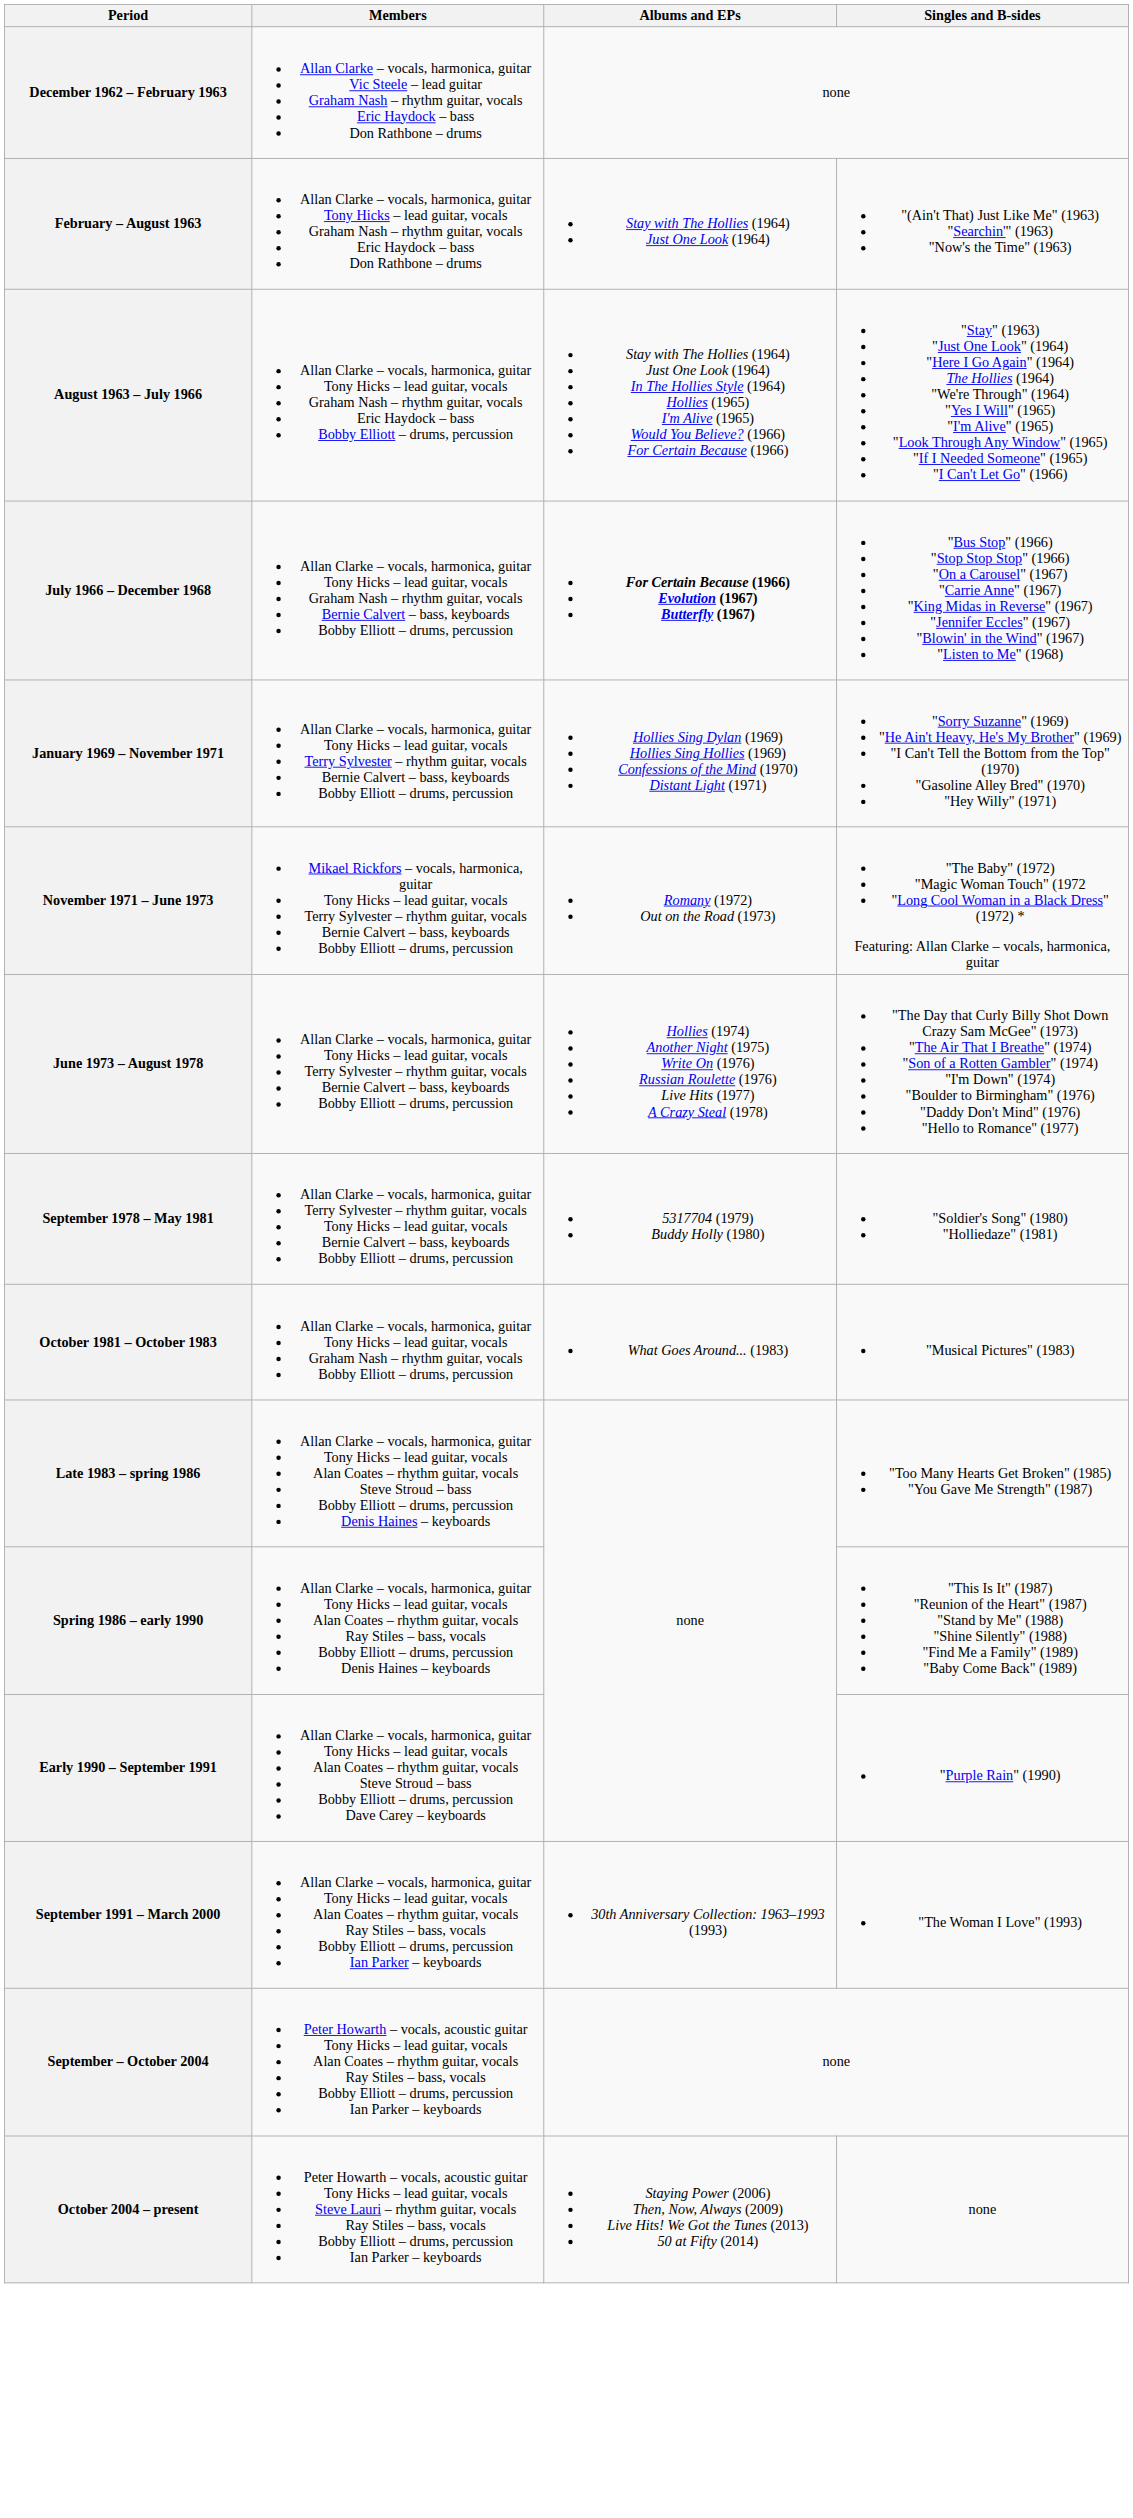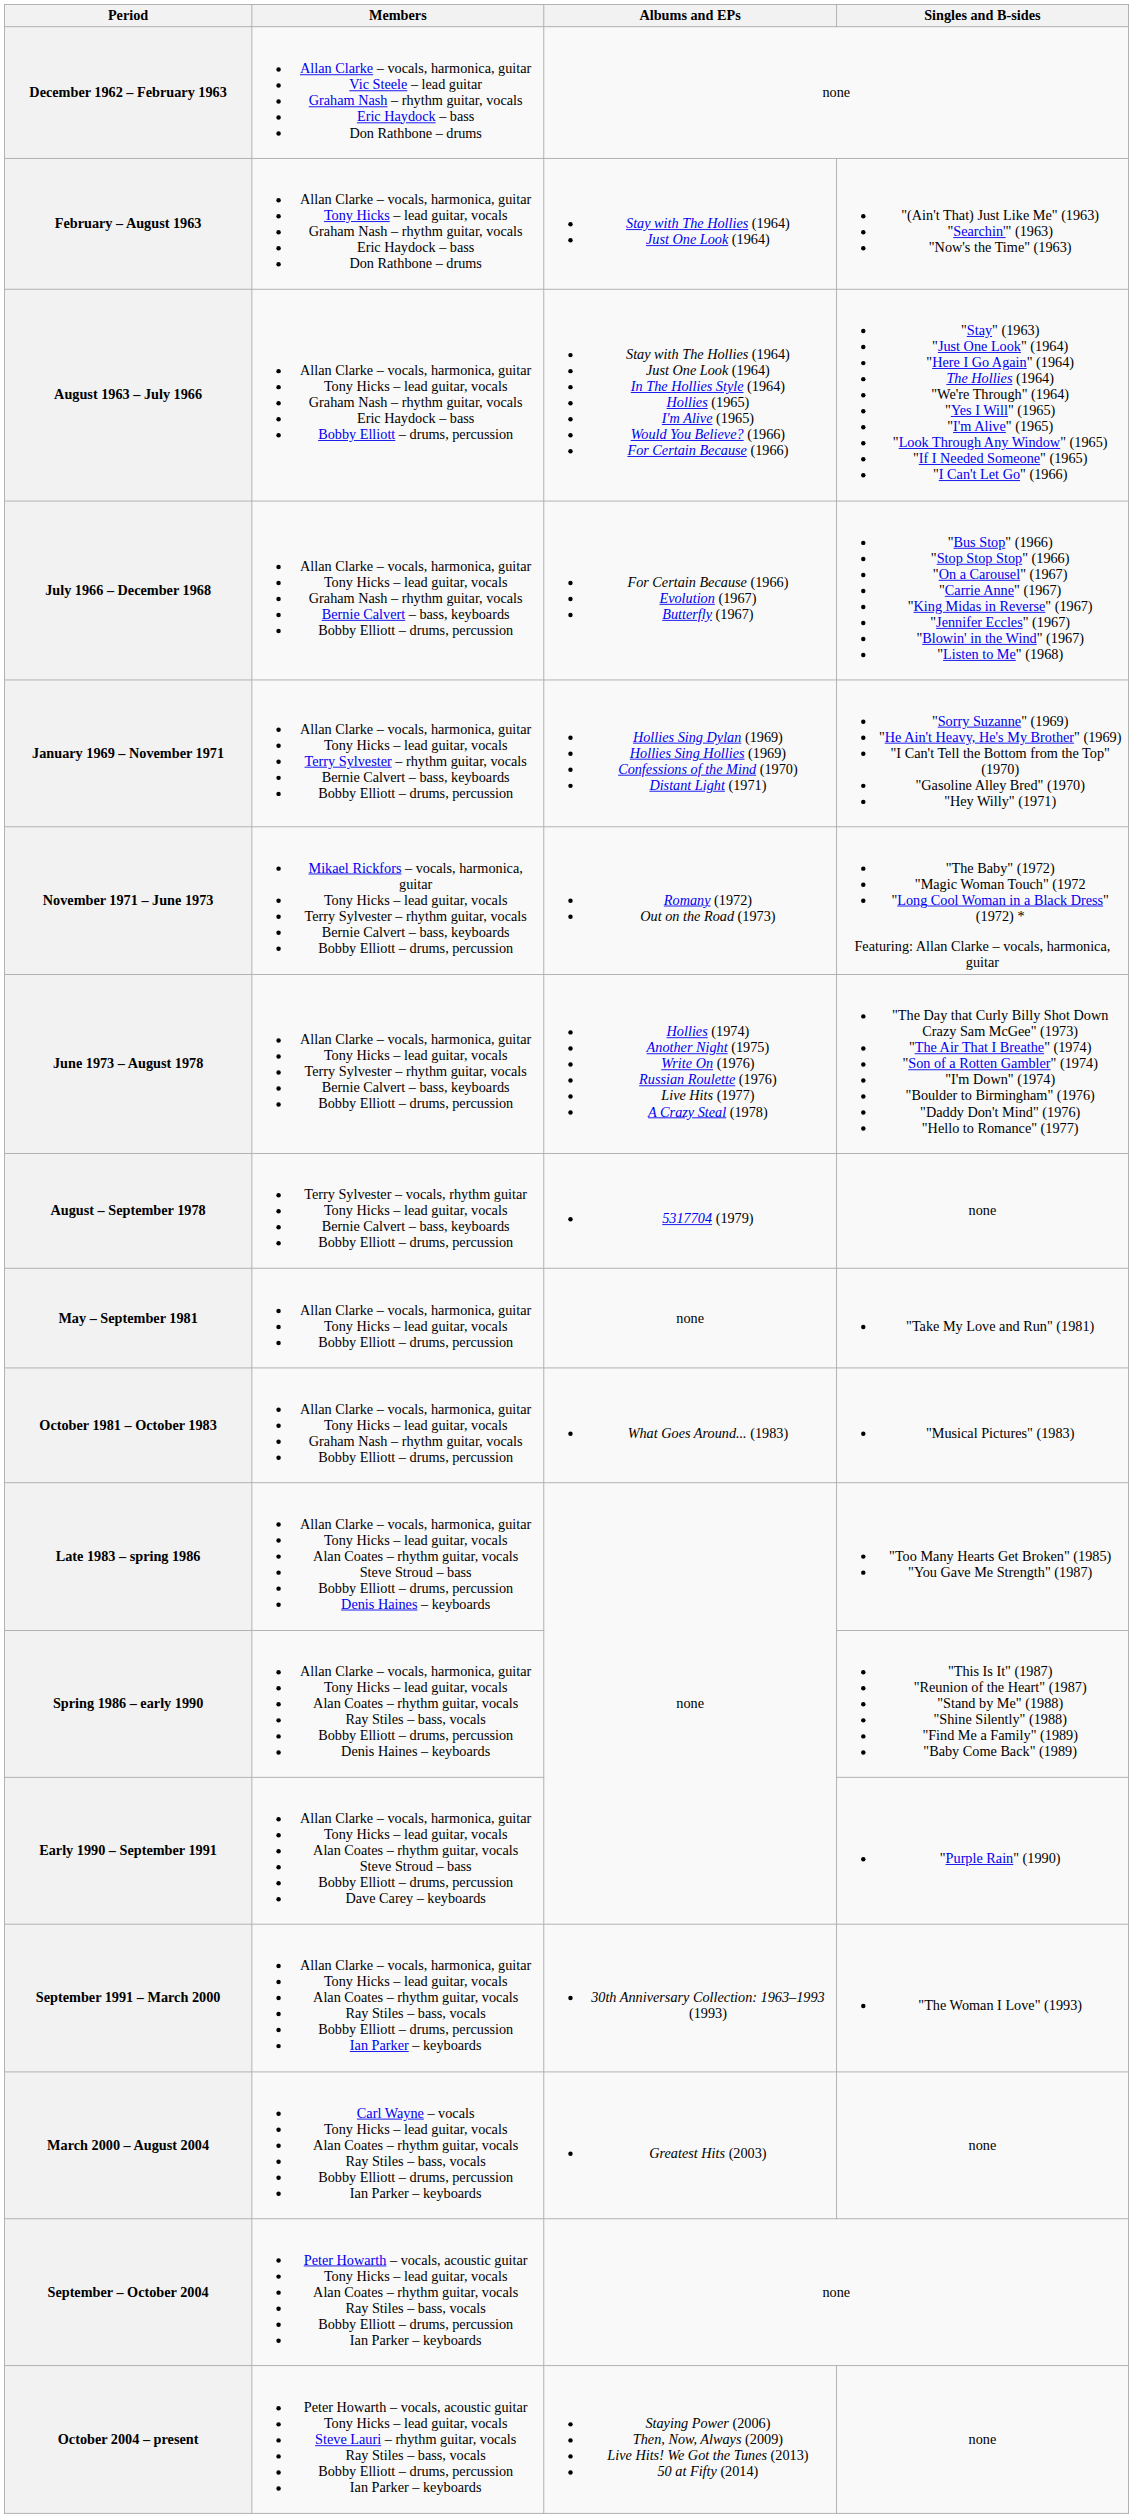July 1966 – December 1968 | Albums and EPs: bold -> normal
+ row: August – September 1978 | Terry Sylvester – vocals, rhythm guitar Tony Hicks – lead guitar, vocals Bernie Calvert – bass, keyboards Bobby Elliott – drums, percussion | 5317704 (1979) | none
- row: September 1978 – May 1981 | Allan Clarke – vocals, harmonica, guitar Terry Sylvester – rhythm guitar, vocals Tony Hicks – lead guitar, vocals Bernie Calvert – bass, keyboards Bobby Elliott – drums, percussion | 5317704 (1979) Buddy Holly (1980) | "Soldier's Song" (1980) "Holliedaze" (1981)
+ row: May – September 1981 | Allan Clarke – vocals, harmonica, guitar Tony Hicks – lead guitar, vocals Bobby Elliott – drums, percussion | none | "Take My Love and Run" (1981)
+ row: March 2000 – August 2004 | Carl Wayne – vocals Tony Hicks – lead guitar, vocals Alan Coates – rhythm guitar, vocals Ray Stiles – bass, vocals Bobby Elliott – drums, percussion Ian Parker – keyboards | Greatest Hits (2003) | none
